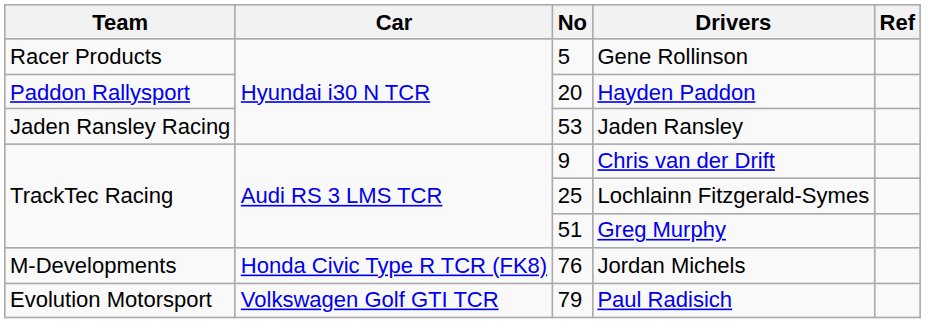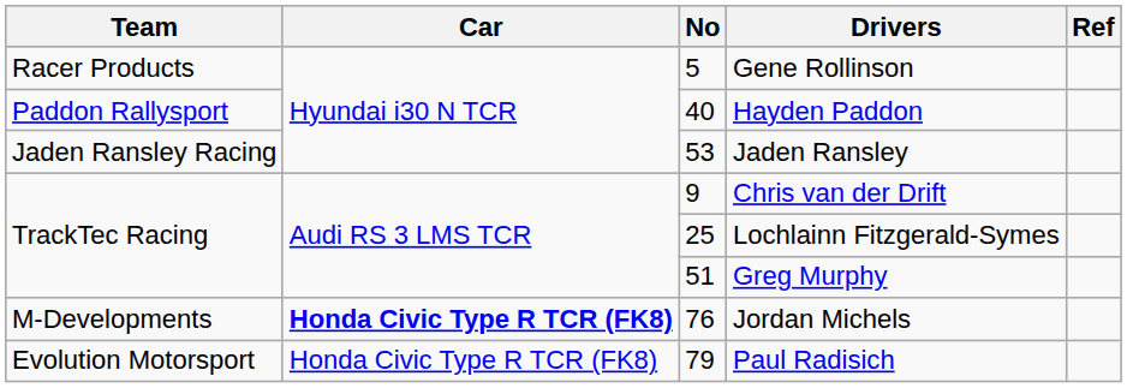Hayden Paddon | No: 20 -> 40
Jordan Michels | Car: normal -> bold
Paul Radisich | Car: Volkswagen Golf GTI TCR -> Honda Civic Type R TCR (FK8)
